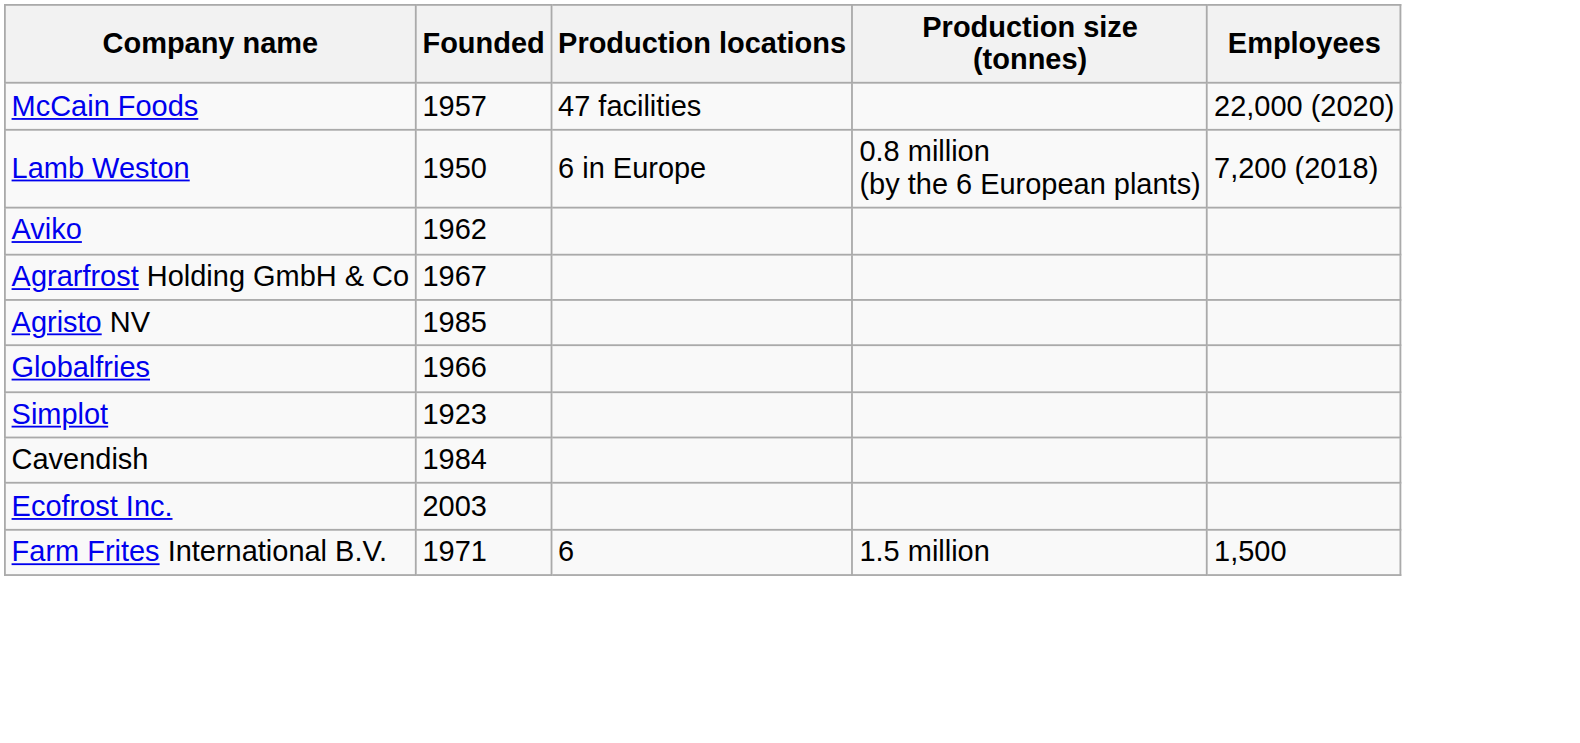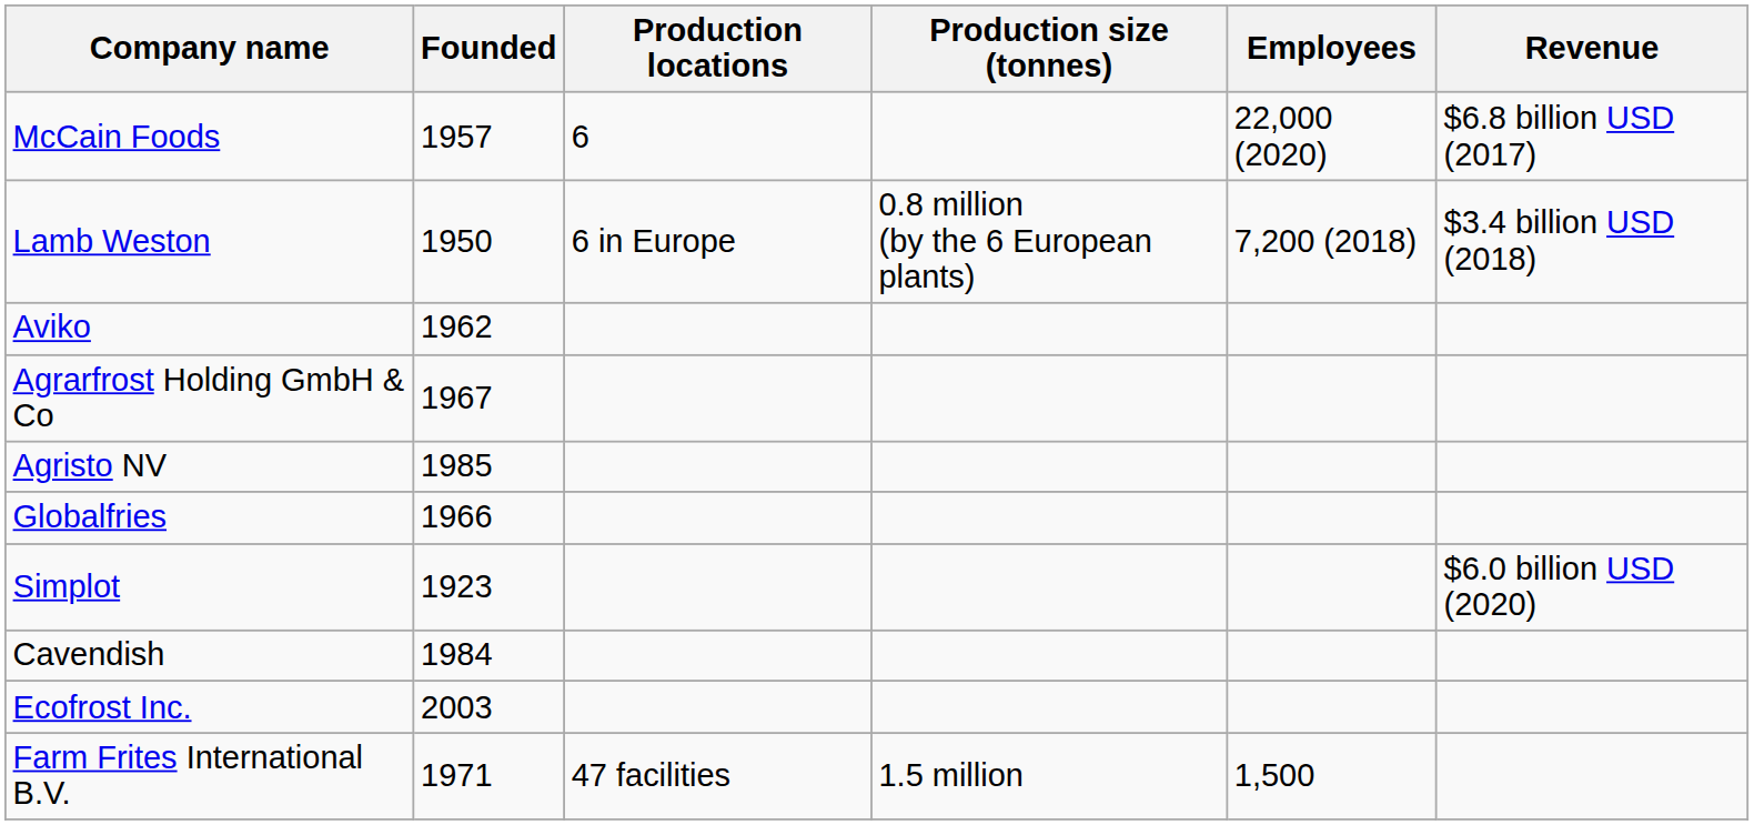+ column: Revenue | $6.8 billion USD (2017) | $3.4 billion USD (2018) | $6.0 billion USD (2020)
McCain Foods | Production locations: 47 facilities -> 6
Farm Frites International B.V. | Production locations: 6 -> 47 facilities
